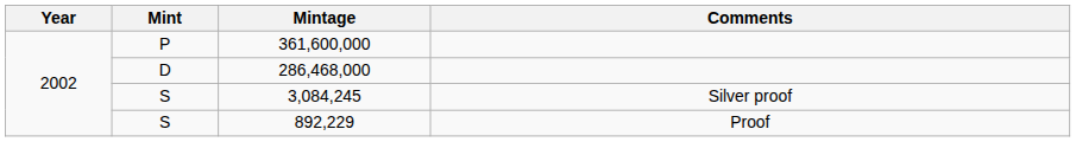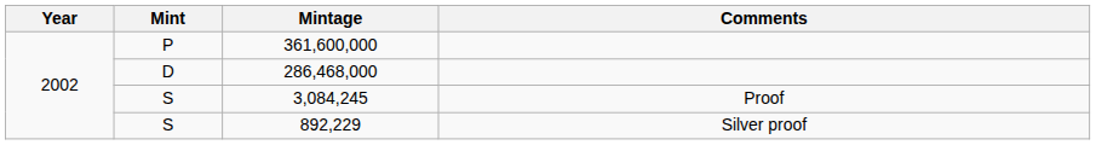3,084,245 | Comments: Silver proof -> Proof
892,229 | Comments: Proof -> Silver proof
